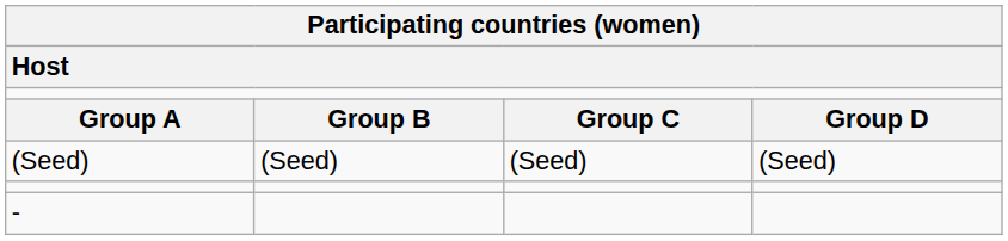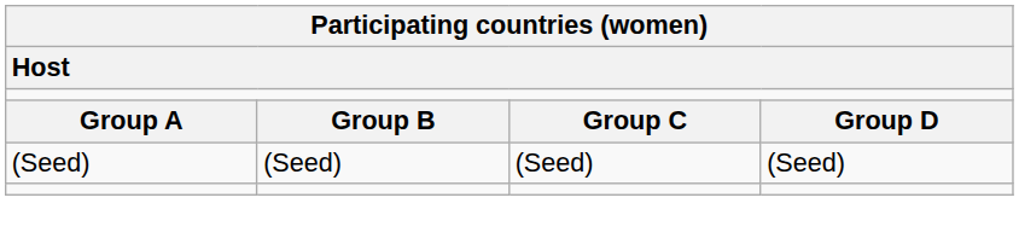- row: -
